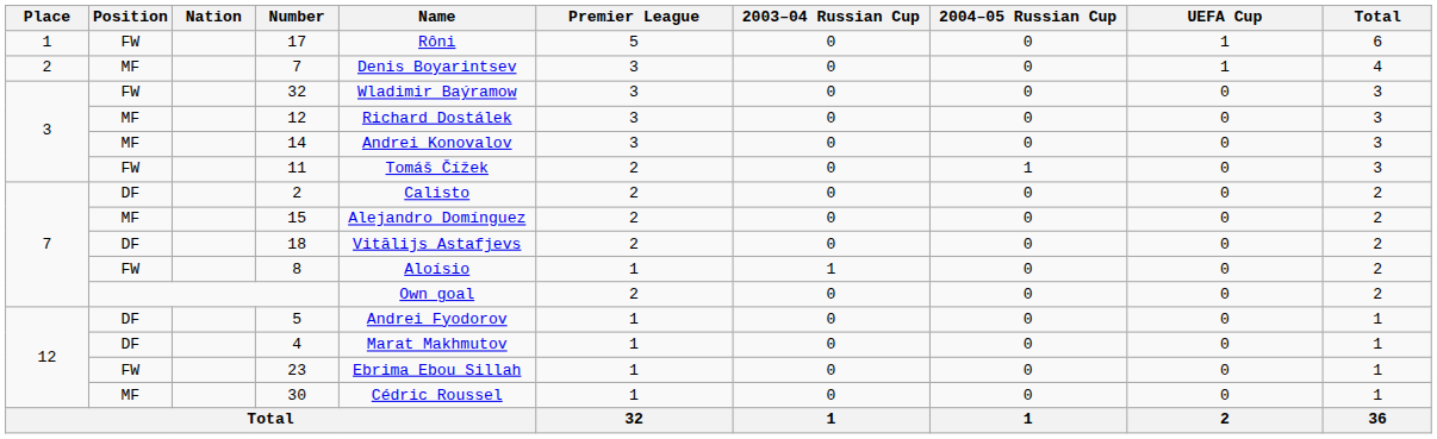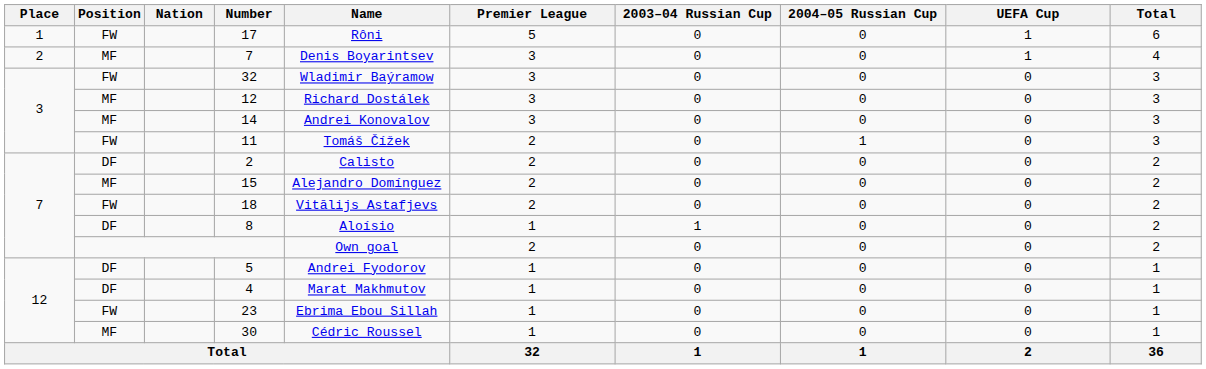18 | Position: DF -> FW
8 | Position: FW -> DF
